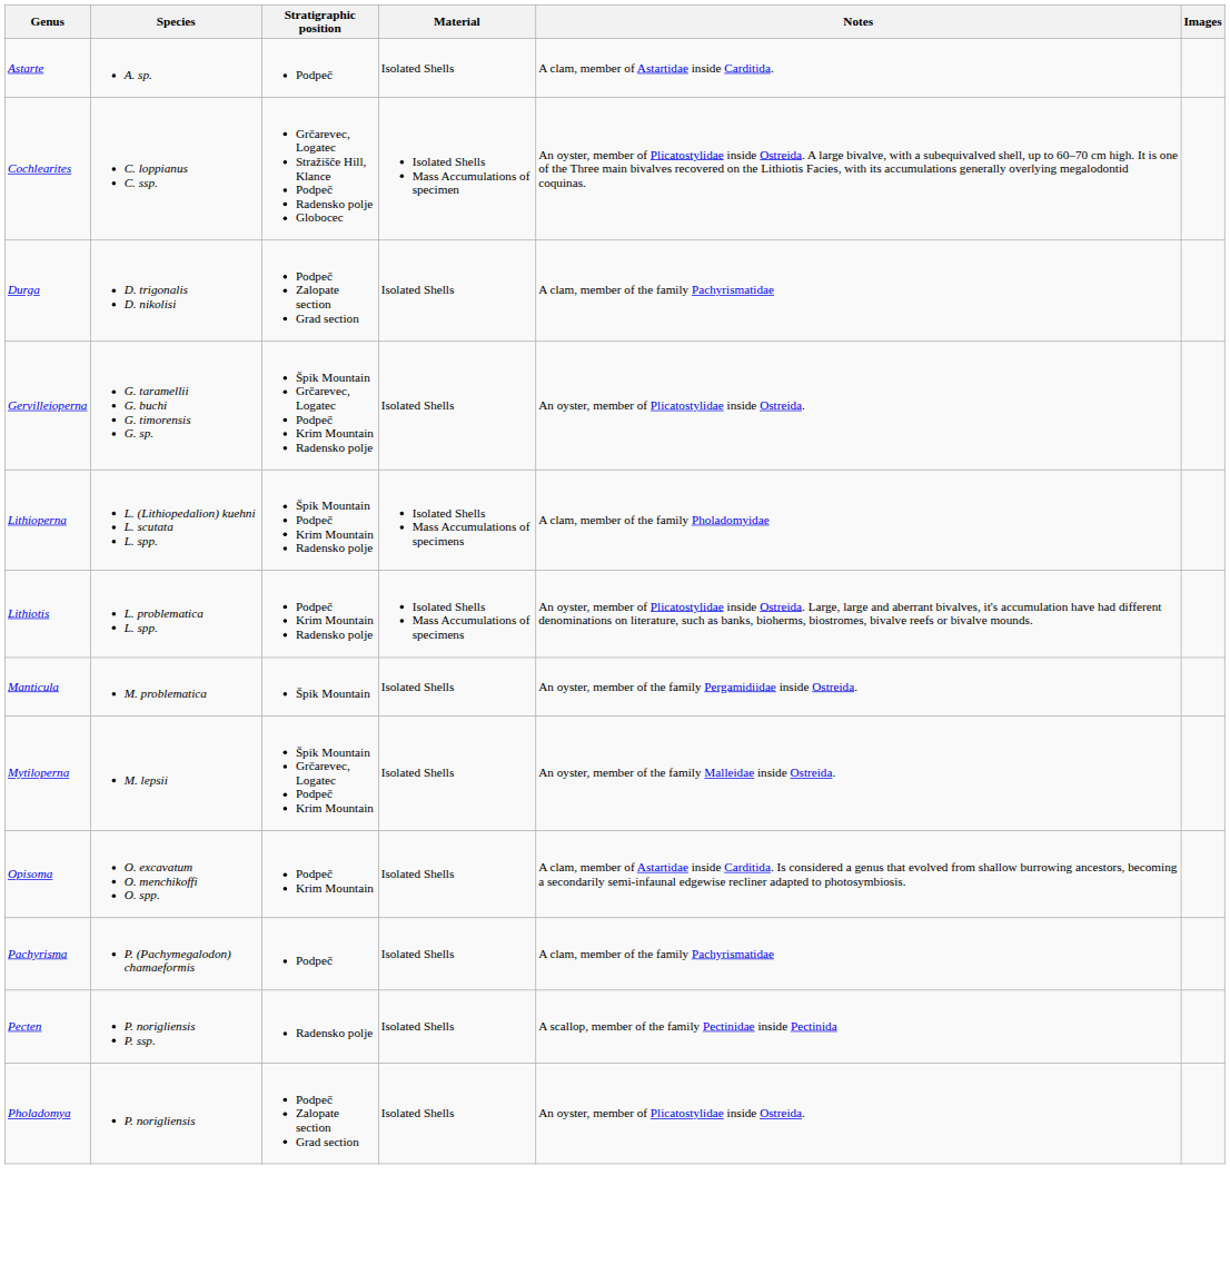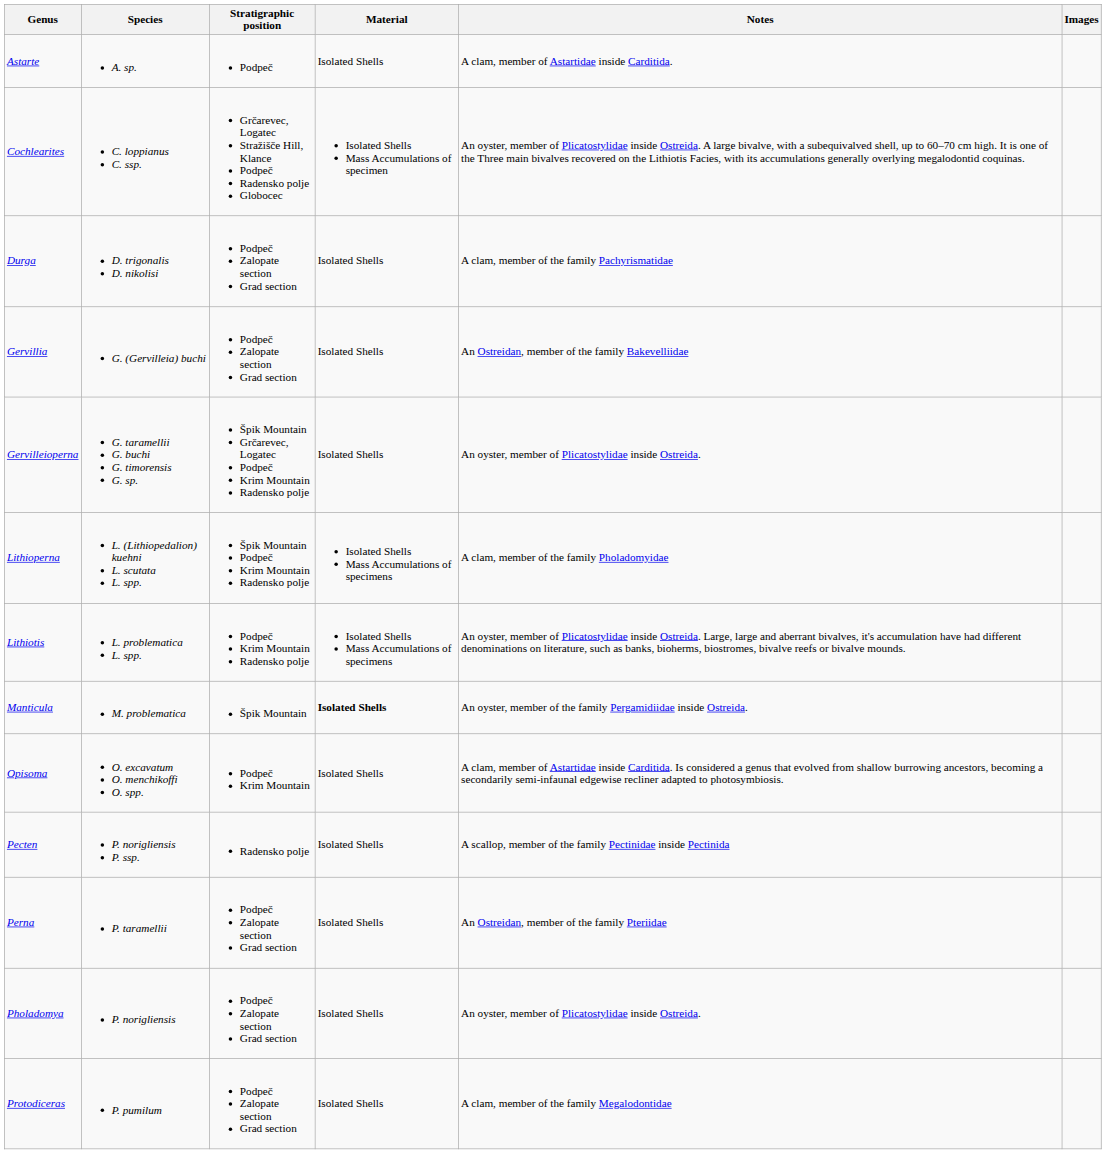+ row: Gervillia | G. (Gervilleia) buchi | Podpeč Zalopate section Grad section | Isolated Shells | An Ostreidan, member of the family Bakevelliidae
Manticula | Material: normal -> bold
- row: Mytiloperna | M. lepsii | Špik Mountain Grčarevec, Logatec Podpeč Krim Mountain | Isolated Shells | An oyster, member of the family Malleidae inside Ostreida.
- row: Pachyrisma | P. (Pachymegalodon) chamaeformis | Podpeč | Isolated Shells | A clam, member of the family Pachyrismatidae
+ row: Perna | P. taramellii | Podpeč Zalopate section Grad section | Isolated Shells | An Ostreidan, member of the family Pteriidae
+ row: Protodiceras | P. pumilum | Podpeč Zalopate section Grad section | Isolated Shells | A clam, member of the family Megalodontidae
